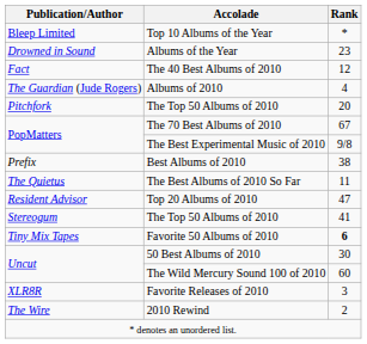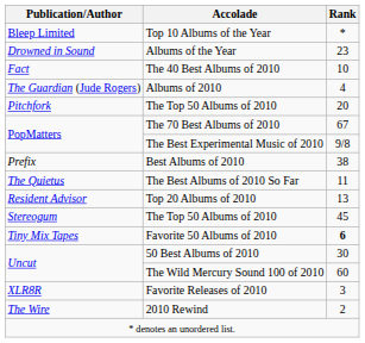The 40 Best Albums of 2010 | Rank: 12 -> 10
Top 20 Albums of 2010 | Rank: 47 -> 13
Stereogum / The Top 50 Albums of 2010 | Rank: 41 -> 45
